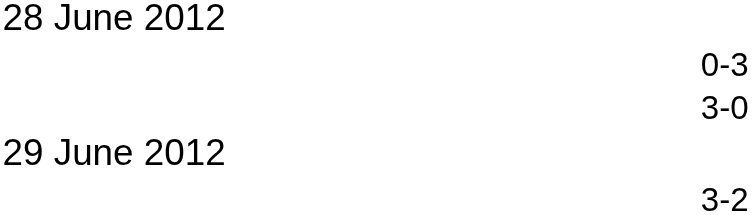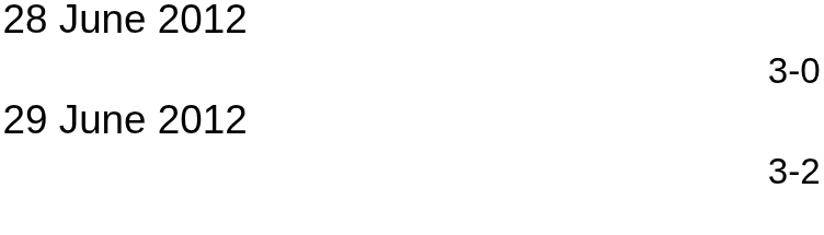- row: 0-3
